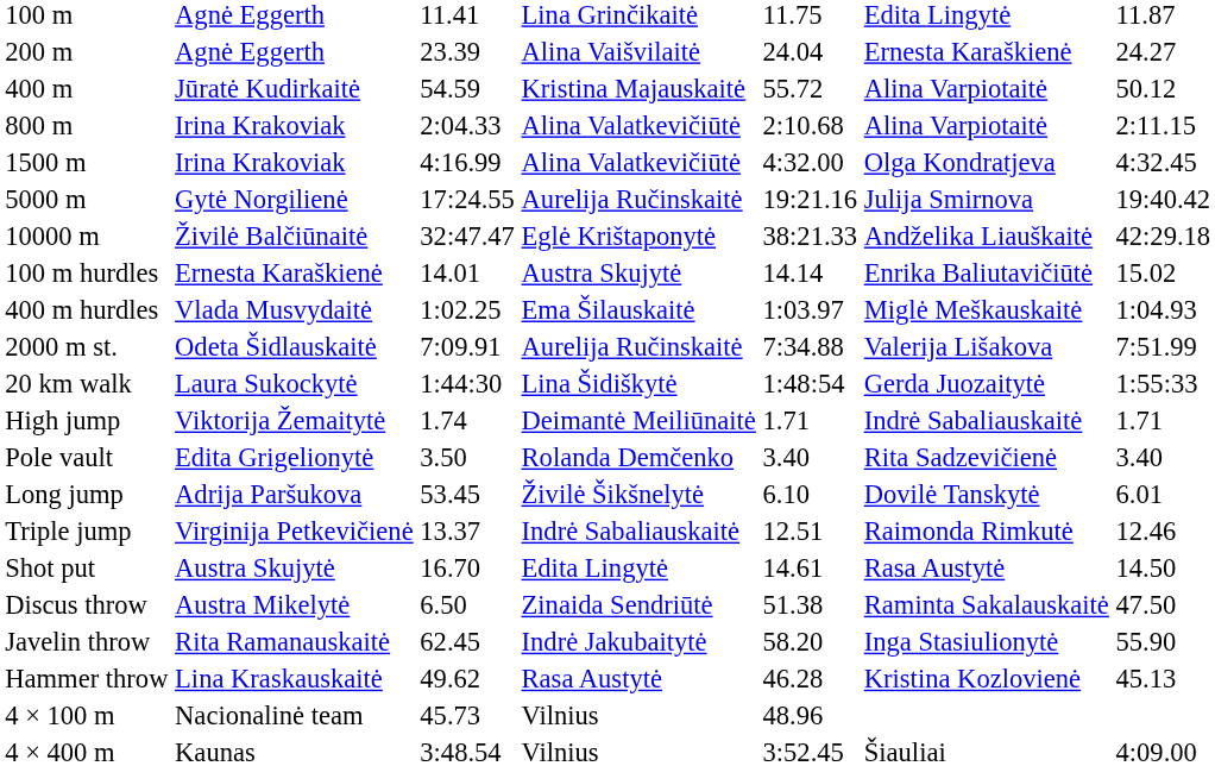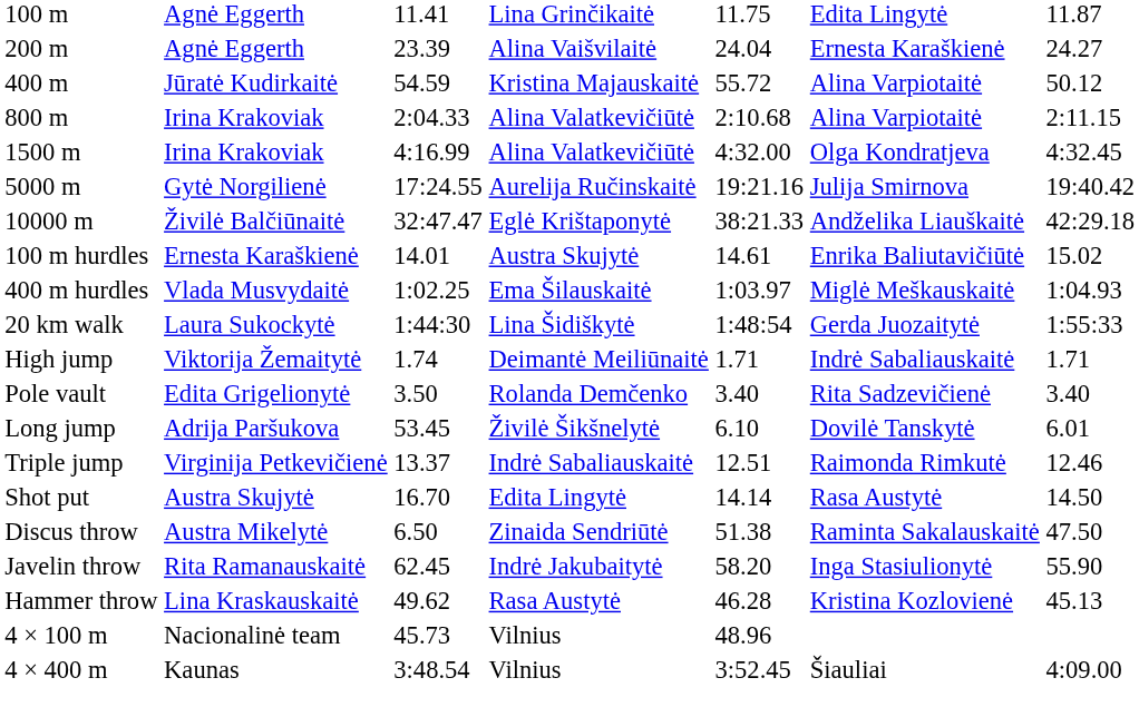100 m hurdles | column 5: 14.14 -> 14.61
- row: 2000 m st. | Odeta Šidlauskaitė | 7:09.91 | Aurelija Ručinskaitė | 7:34.88 | Valerija Lišakova | 7:51.99
Shot put | column 5: 14.61 -> 14.14
